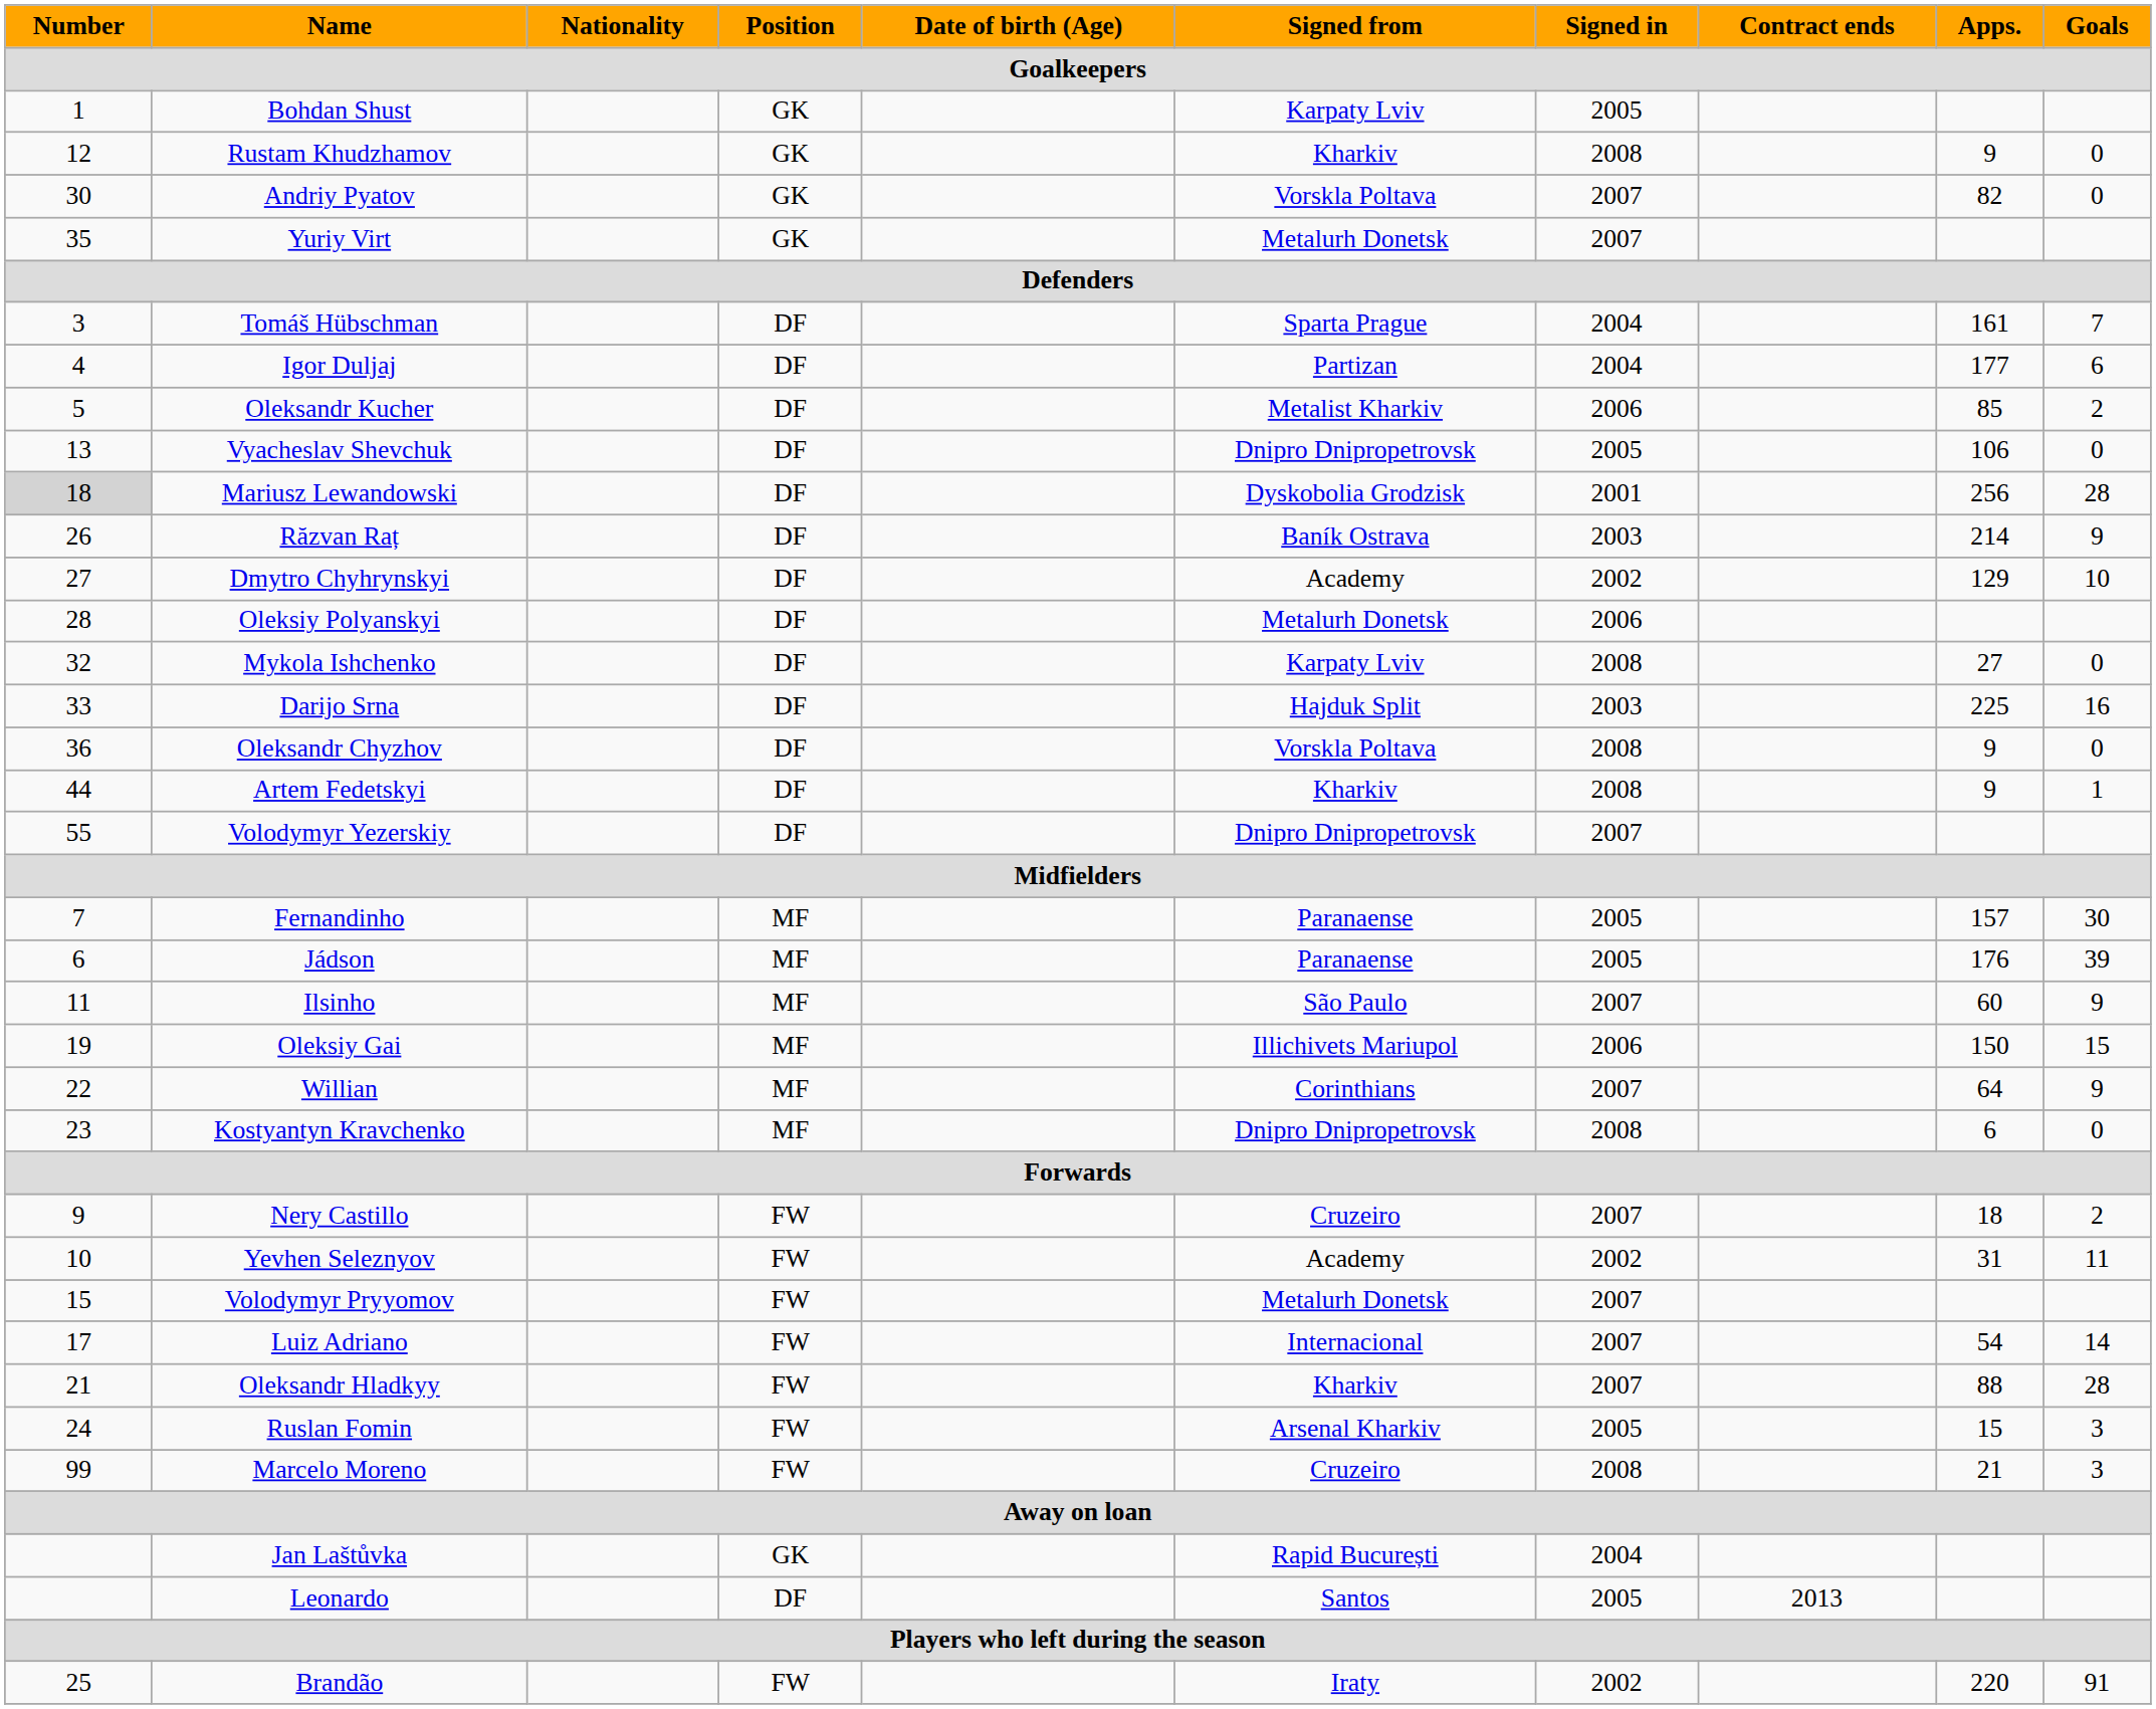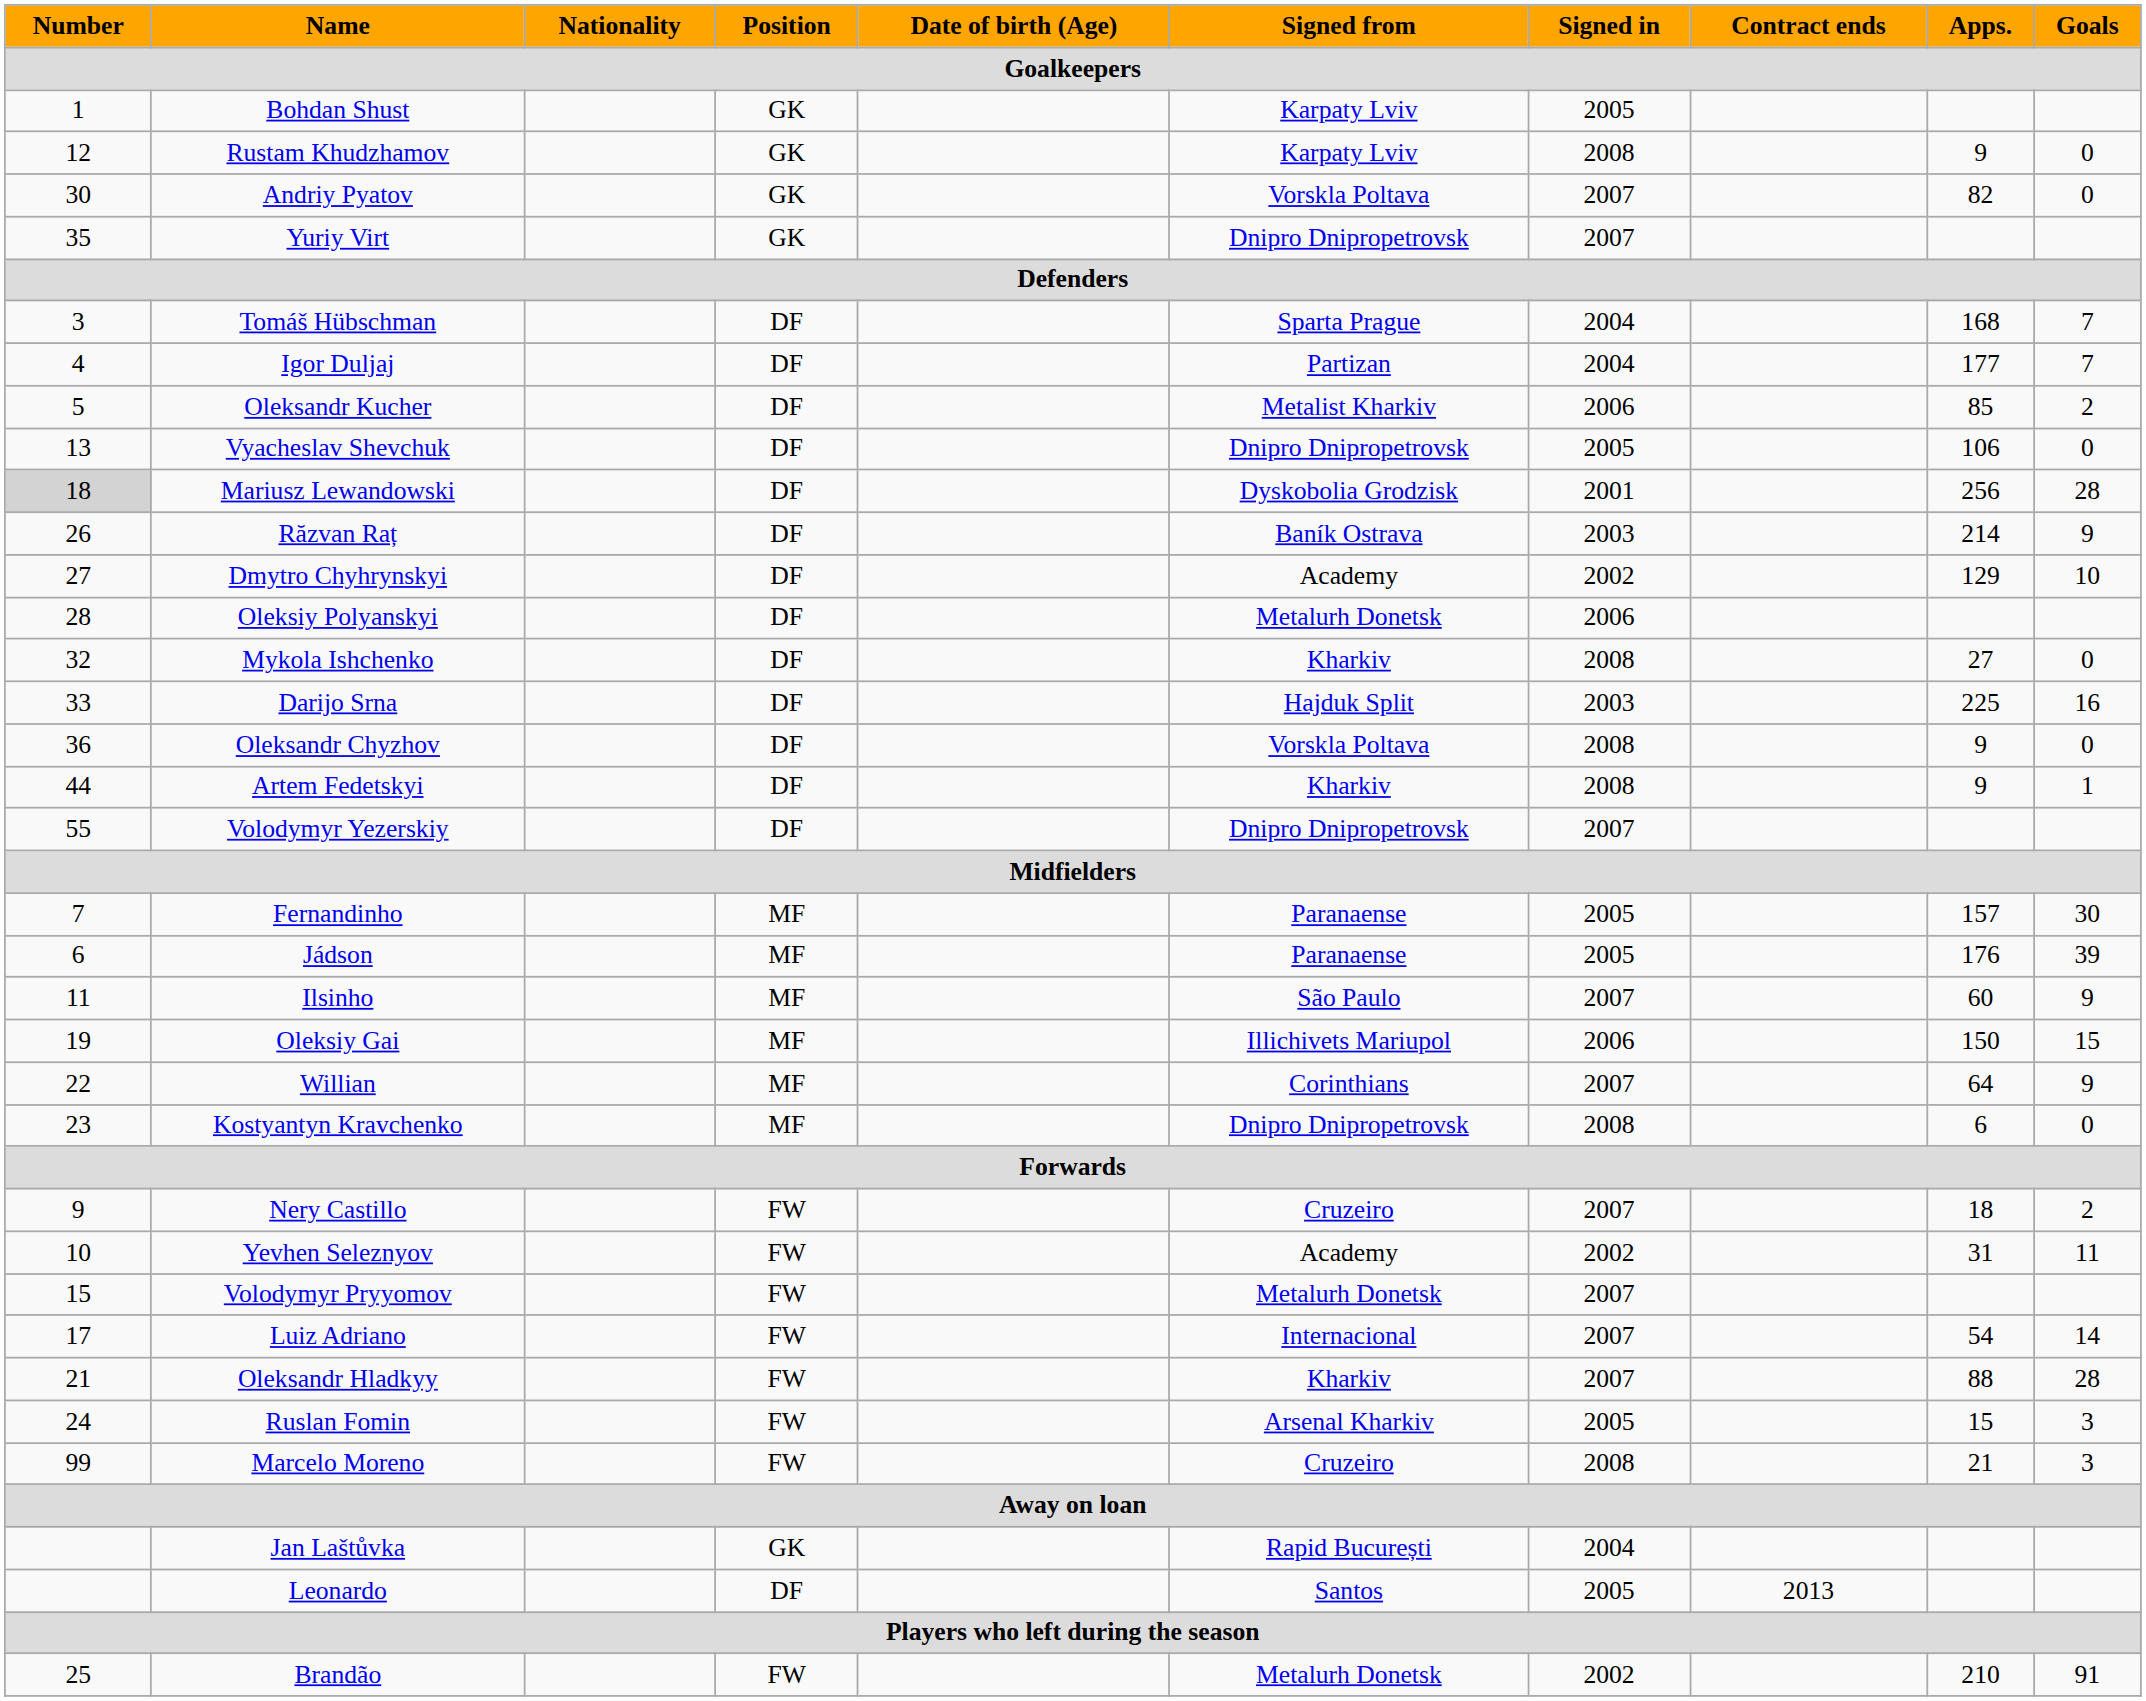Rustam Khudzhamov | Signed from: Kharkiv -> Karpaty Lviv
Yuriy Virt | Signed from: Metalurh Donetsk -> Dnipro Dnipropetrovsk
Tomáš Hübschman | Apps.: 161 -> 168
Igor Duljaj | Goals: 6 -> 7
Mykola Ishchenko | Signed from: Karpaty Lviv -> Kharkiv
Brandão | Signed from: Iraty -> Metalurh Donetsk
Brandão | Apps.: 220 -> 210
